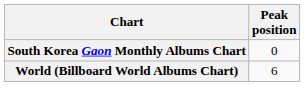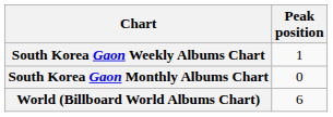+ row: South Korea Gaon Weekly Albums Chart | 1
